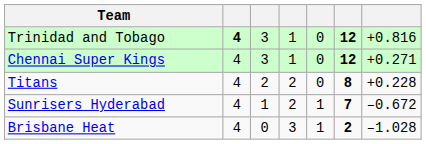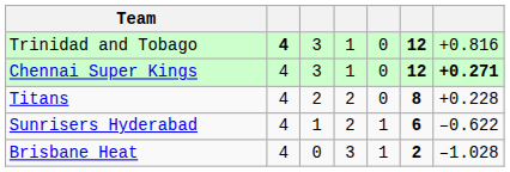Chennai Super Kings | column 7: normal -> bold
Sunrisers Hyderabad | column 6: 7 -> 6
Sunrisers Hyderabad | column 7: –0.672 -> –0.622
